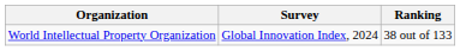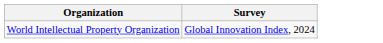- column: Ranking | 38 out of 133
